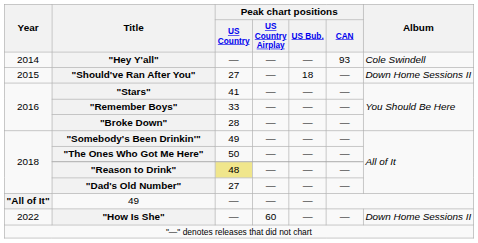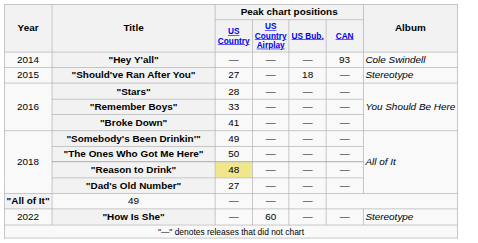"Should've Ran After You" | Album: Down Home Sessions II -> Stereotype
"Stars" | Peak chart positions / US Country: 41 -> 28
"Broke Down" | Peak chart positions / US Country: 28 -> 41
"How Is She" | Album: Down Home Sessions II -> Stereotype
